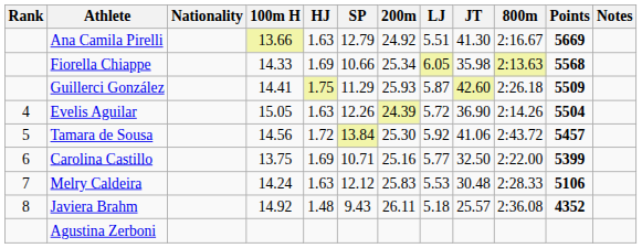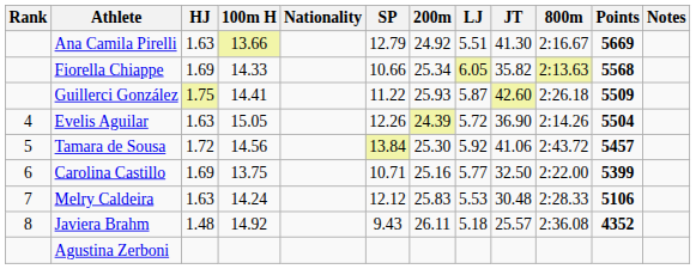columns swapped: Nationality <-> HJ
Fiorella Chiappe | JT: 35.98 -> 35.82
Guillerci González | SP: 11.29 -> 11.22
